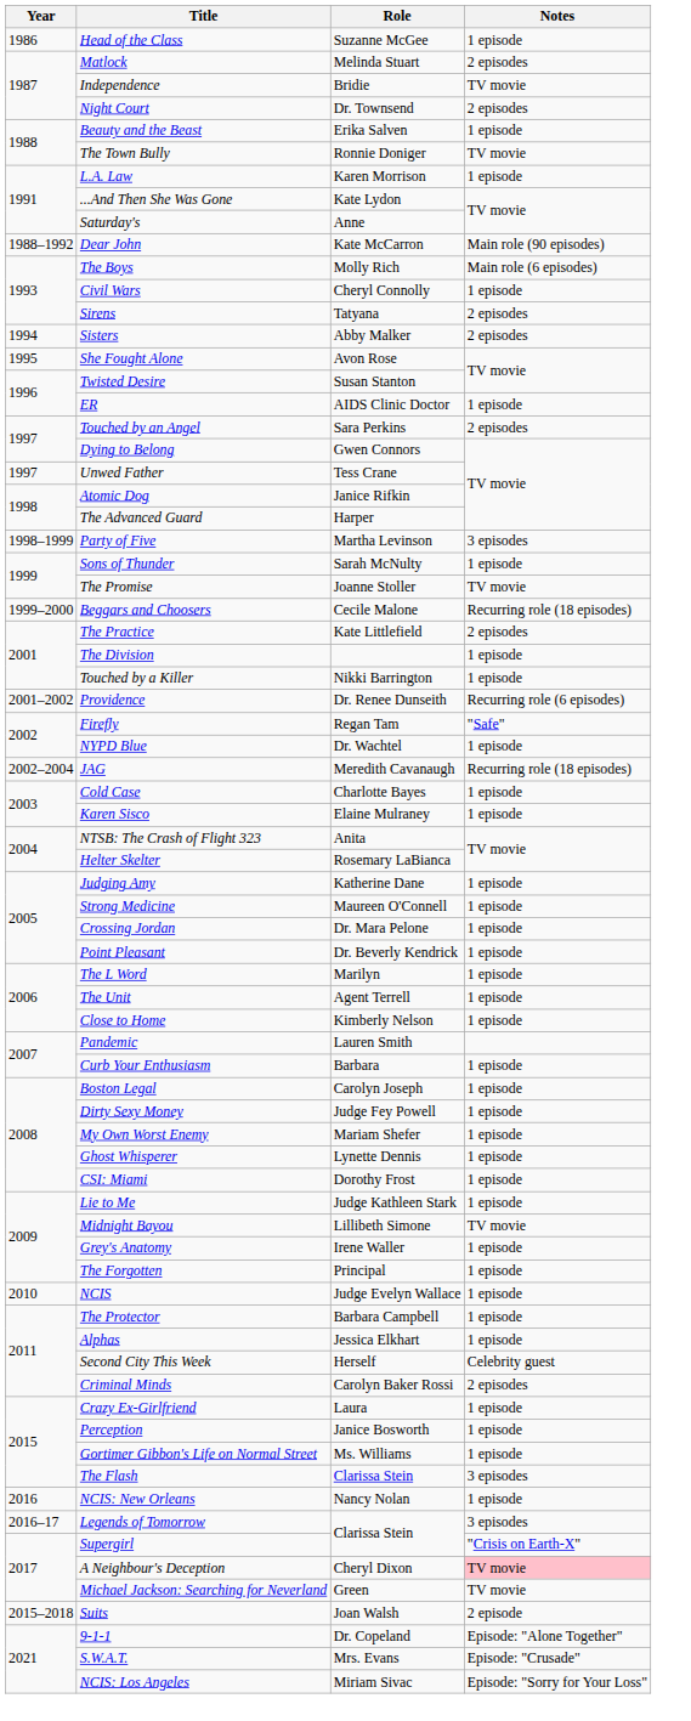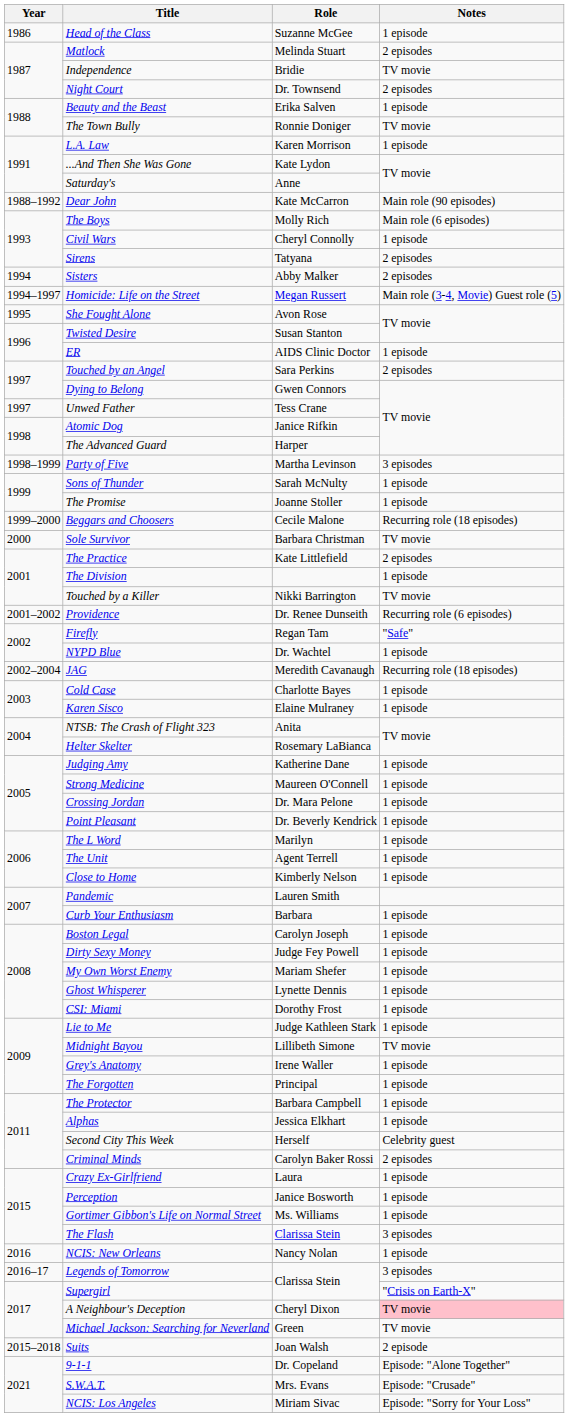+ row: 1994–1997 | Homicide: Life on the Street | Megan Russert | Main role (3-4, Movie) Guest role (5)
The Promise | Notes: TV movie -> 1 episode
+ row: 2000 | Sole Survivor | Barbara Christman | TV movie
Touched by a Killer | Notes: 1 episode -> TV movie
- row: 2010 | NCIS | Judge Evelyn Wallace | 1 episode
